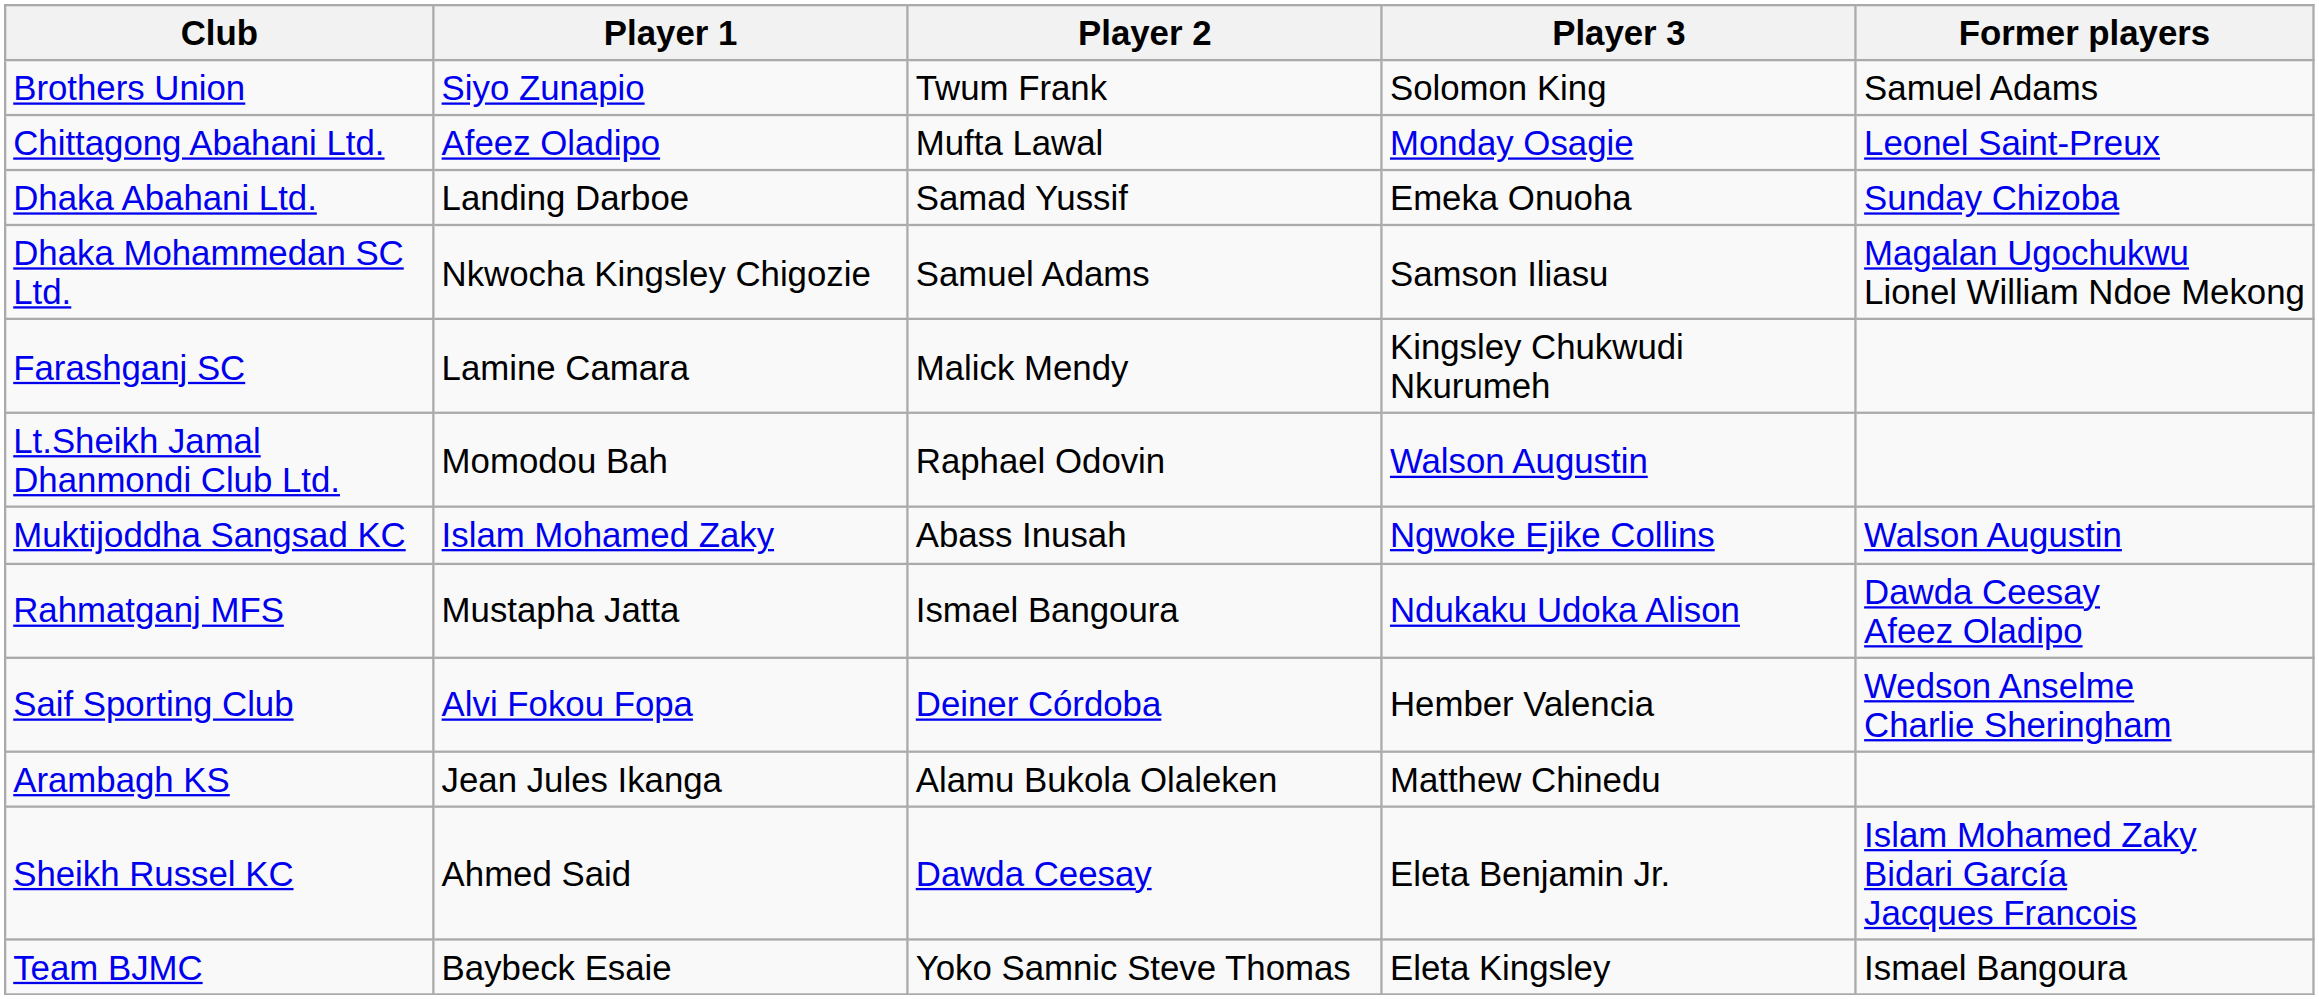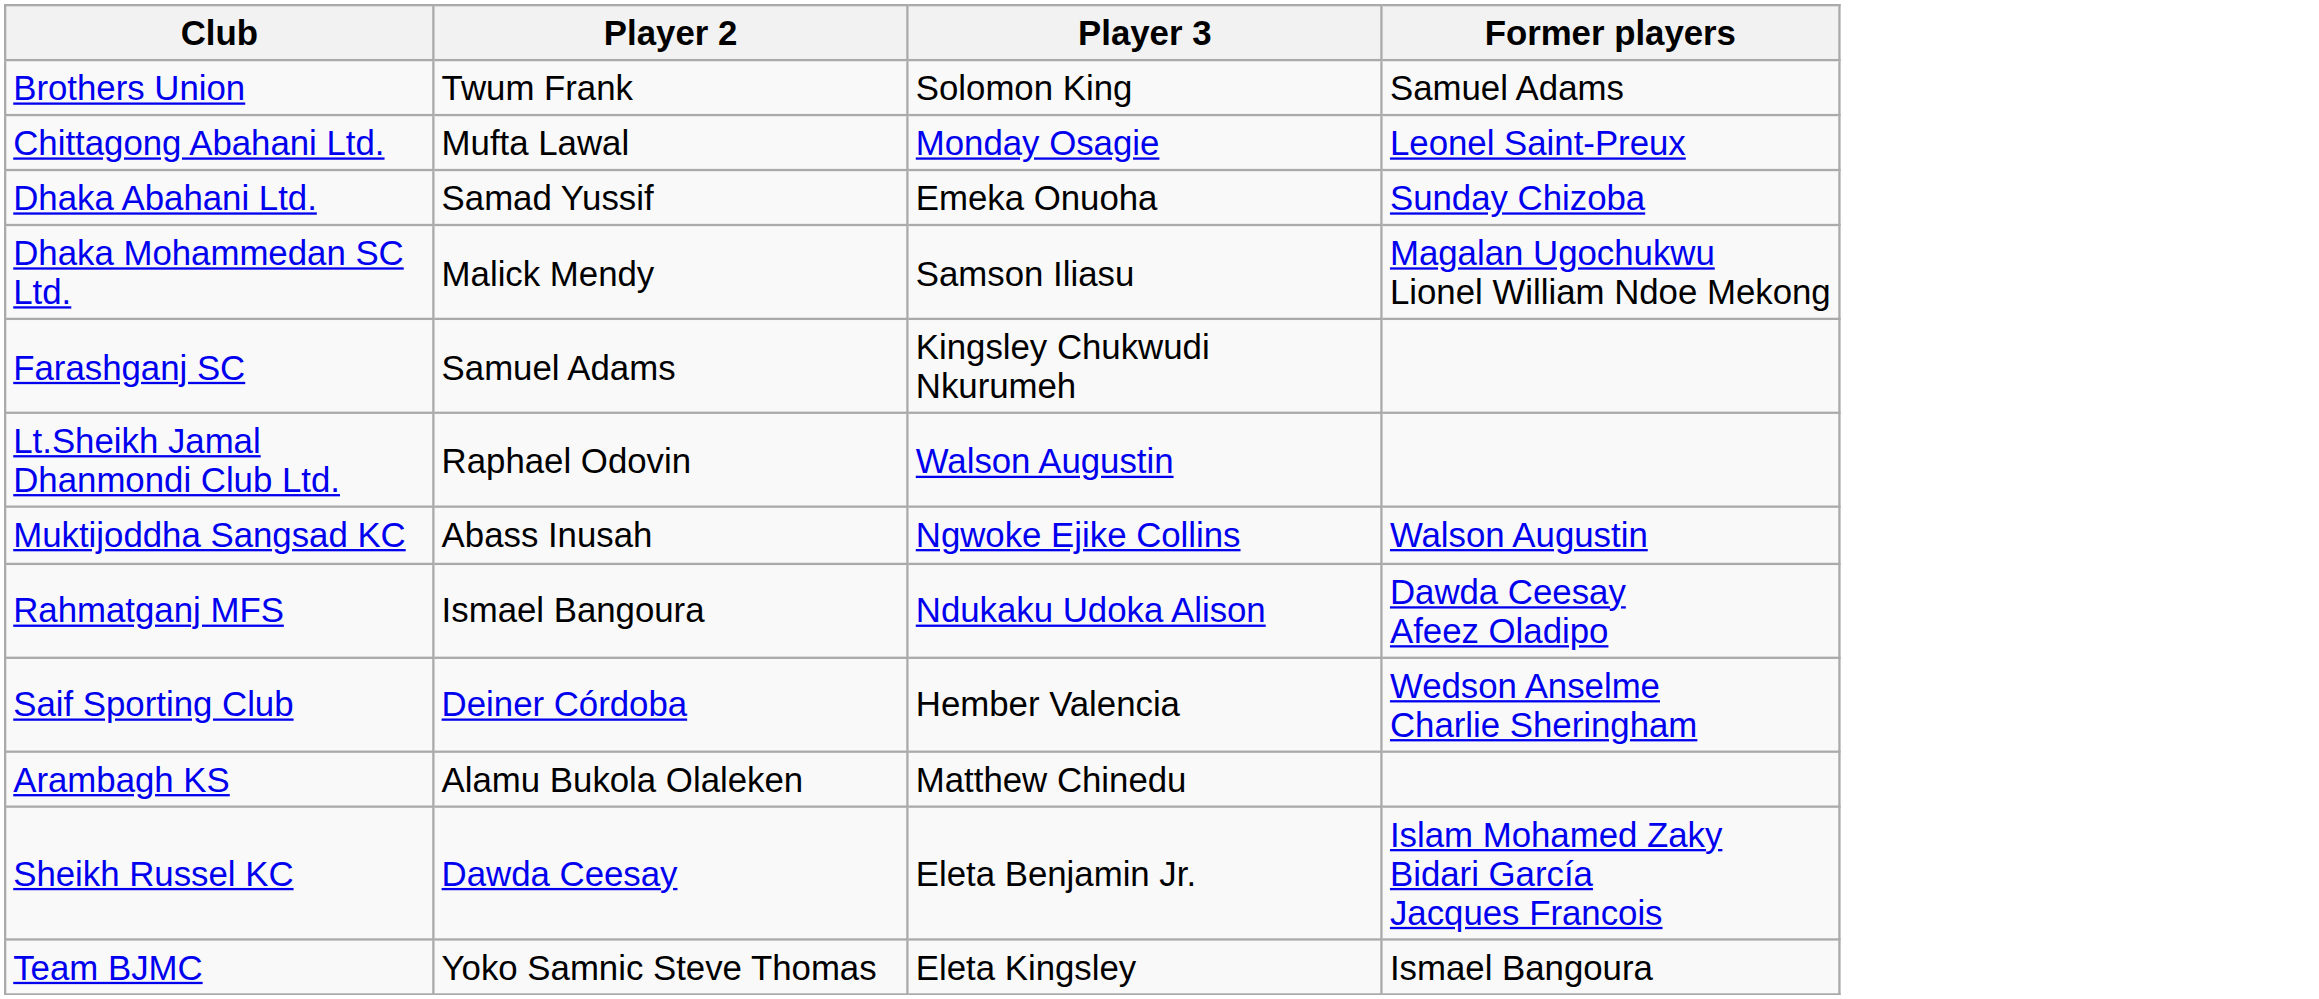- column: Player 1 | Siyo Zunapio | Afeez Oladipo | Landing Darboe | Nkwocha Kingsley Chigozie | Lamine Camara | Momodou Bah | Islam Mohamed Zaky | Mustapha Jatta | Alvi Fokou Fopa | Jean Jules Ikanga | Ahmed Said | Baybeck Esaie
Dhaka Mohammedan SC Ltd. | Player 2: Samuel Adams -> Malick Mendy
Farashganj SC | Player 2: Malick Mendy -> Samuel Adams
